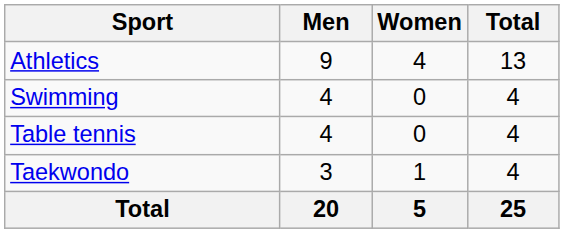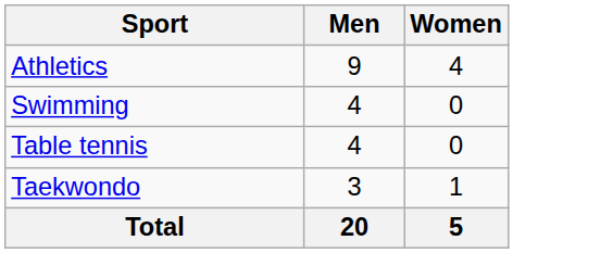- column: Total | 13 | 4 | 4 | 4 | 25
